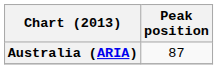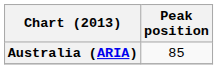Australia (ARIA) | Peak position: 87 -> 85
